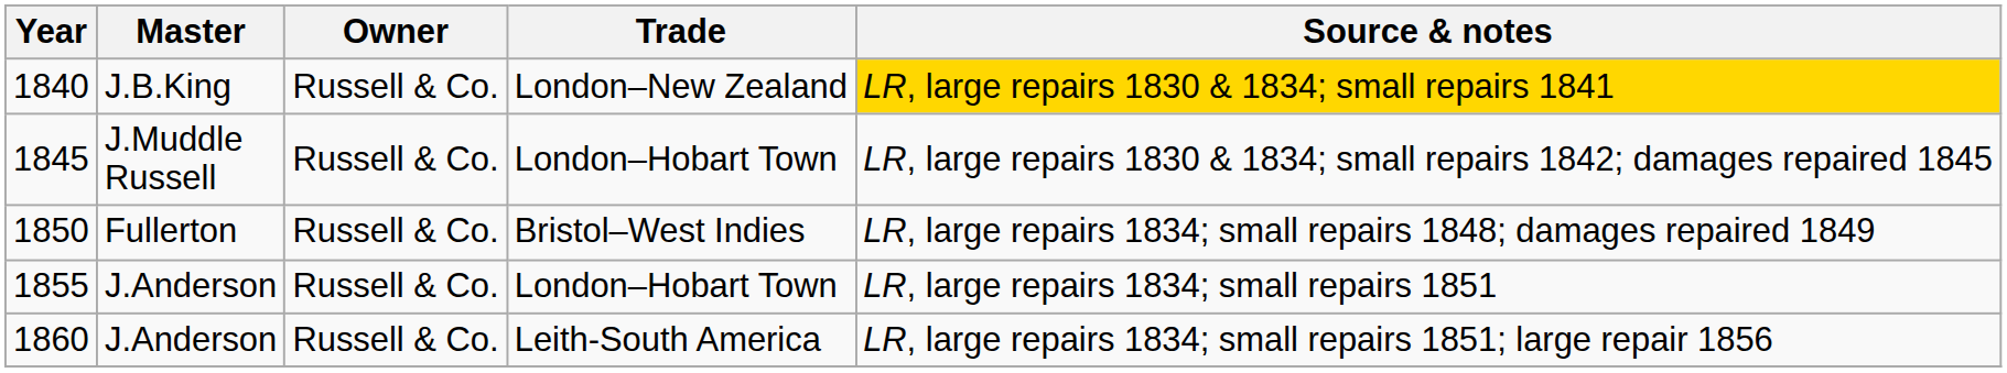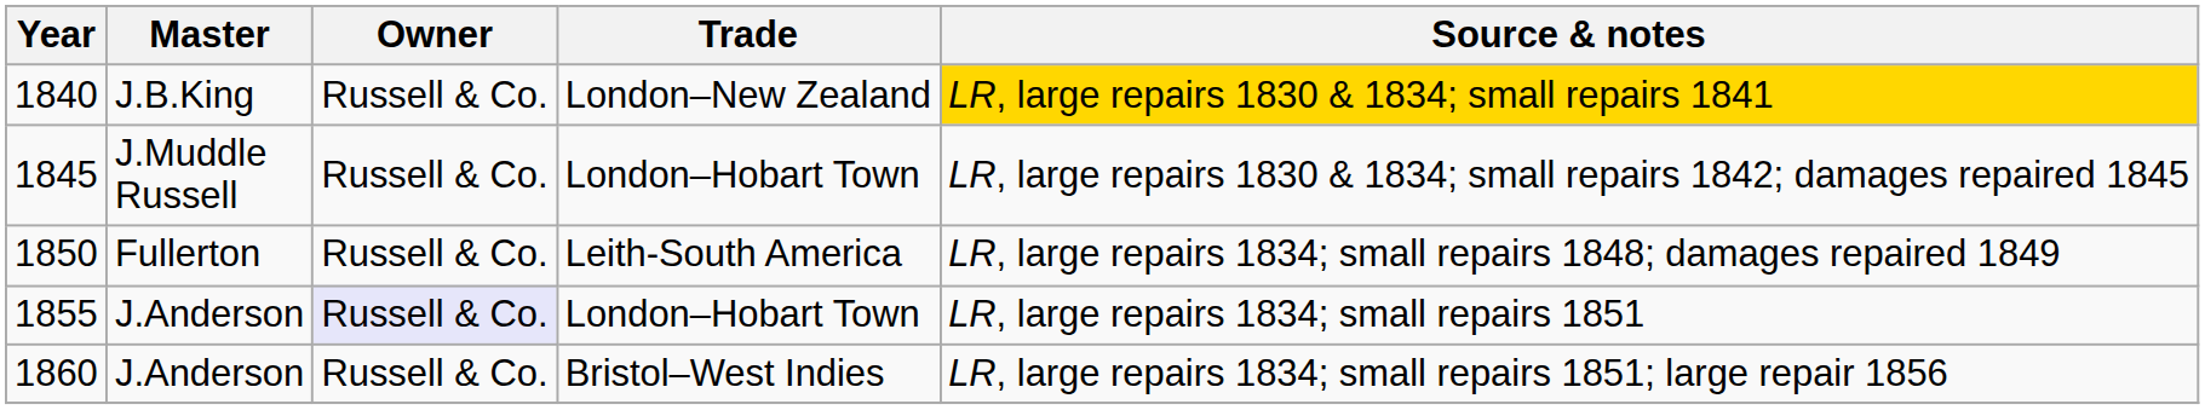1850 | Trade: Bristol–West Indies -> Leith-South America
1855 | Owner: no background -> lavender background
1860 | Trade: Leith-South America -> Bristol–West Indies
